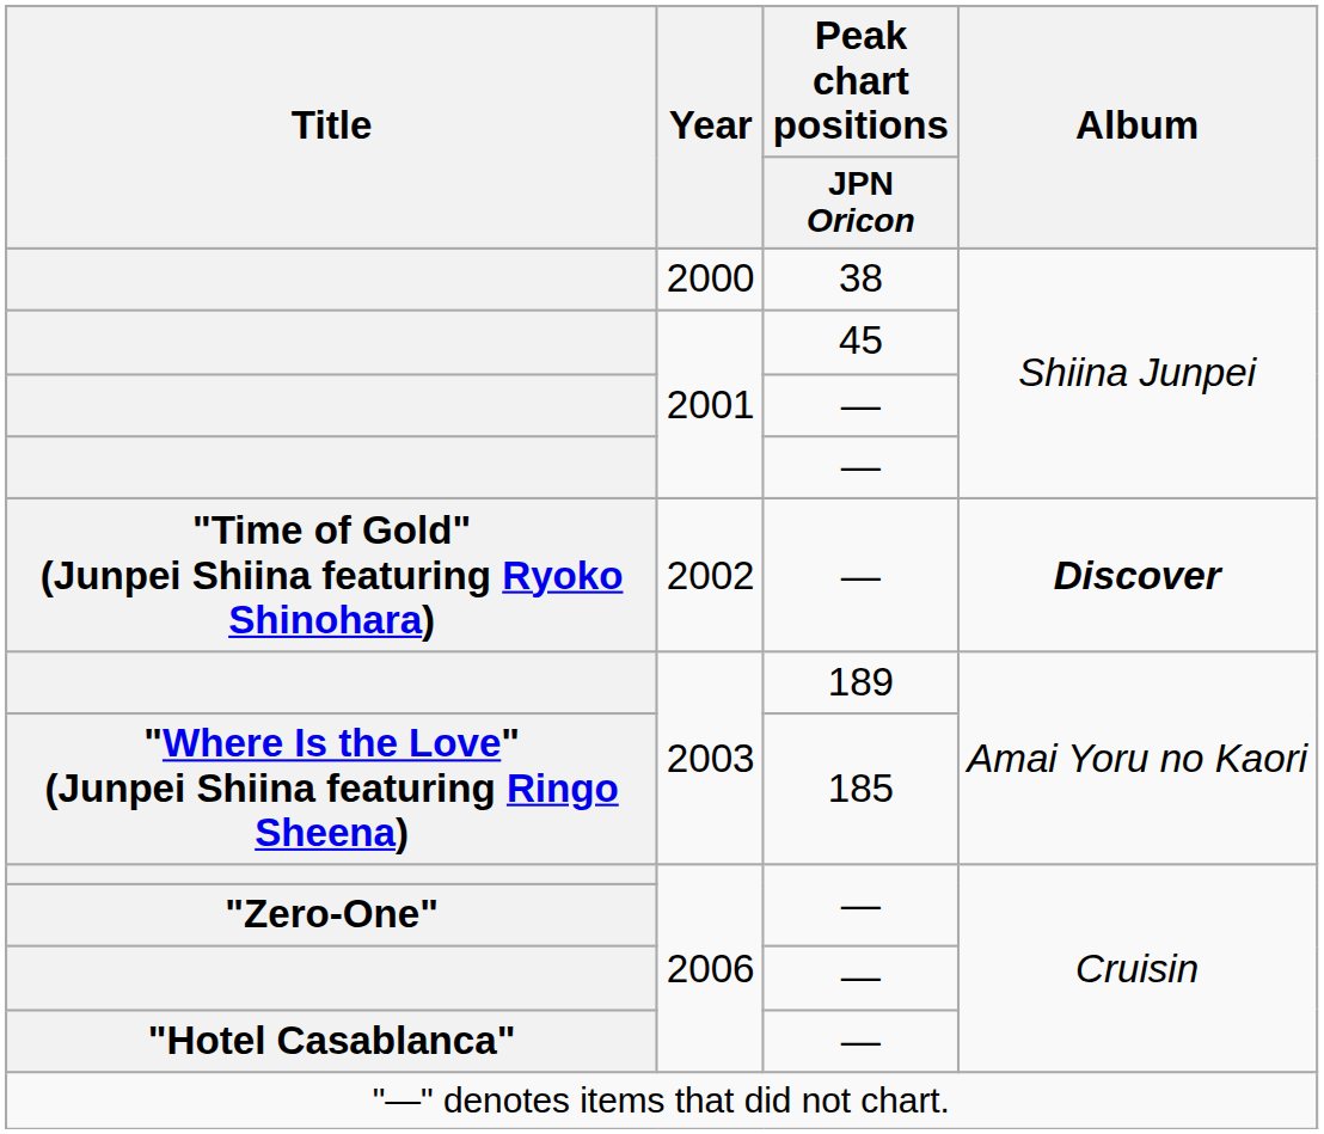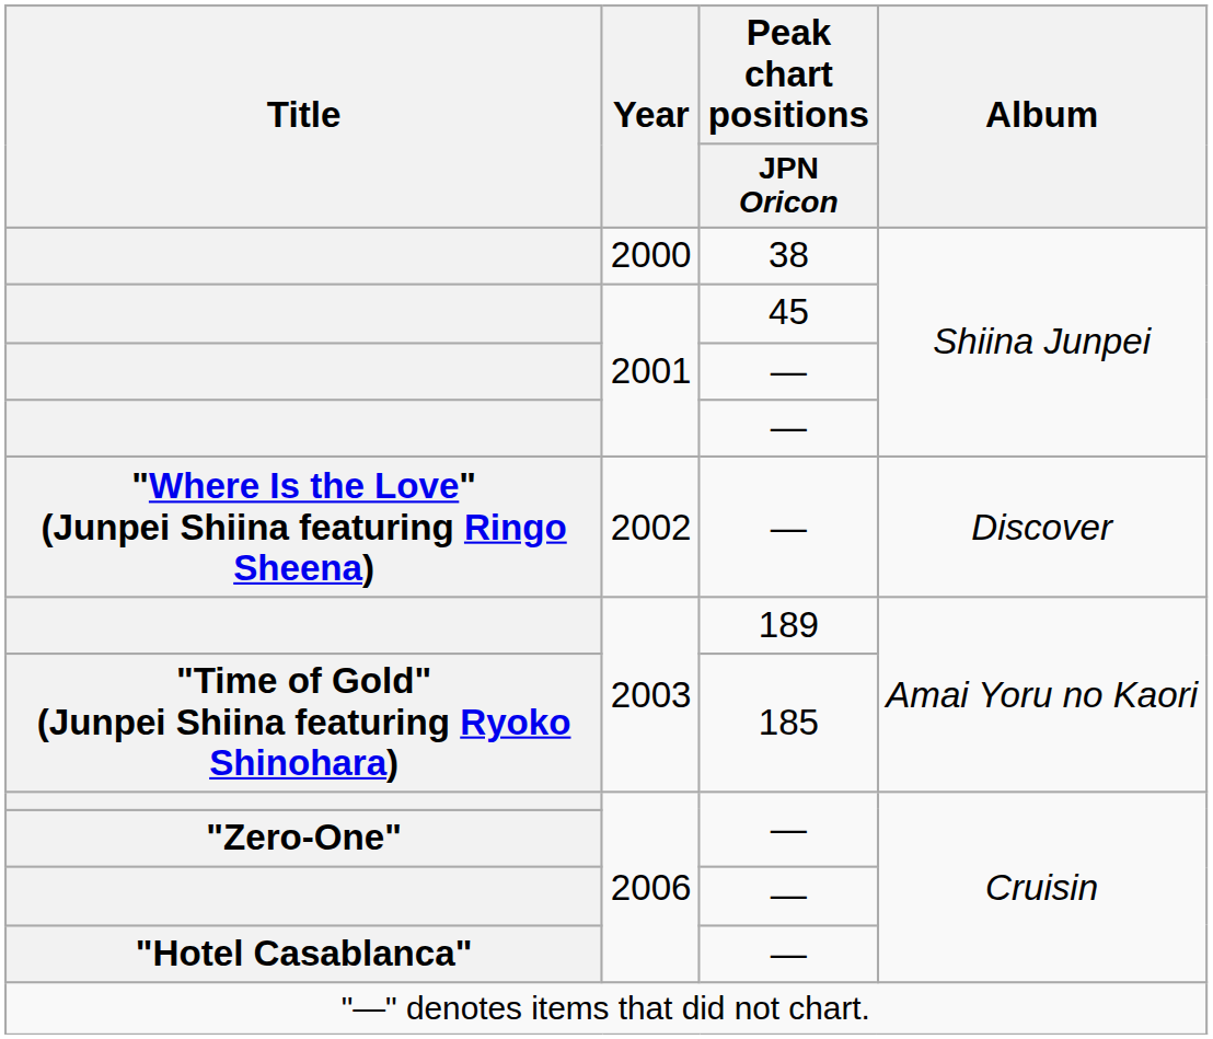2002 | Title: "Time of Gold" (Junpei Shiina featuring Ryoko Shinohara) -> "Where Is the Love" (Junpei Shiina featuring Ringo Sheena)
2002 | Album: bold -> normal
2003 / 185 | Title: "Where Is the Love" (Junpei Shiina featuring Ringo Sheena) -> "Time of Gold" (Junpei Shiina featuring Ryoko Shinohara)
